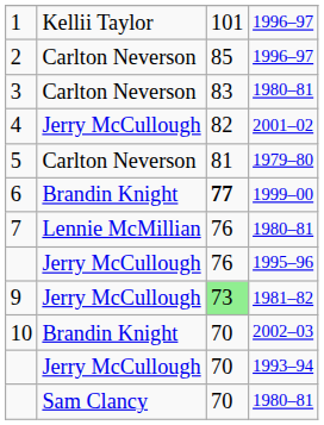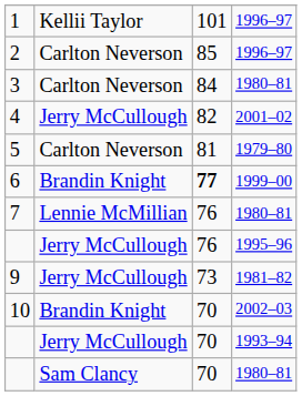3 | column 3: 83 -> 84
9 | column 3: lightgreen background -> no background
